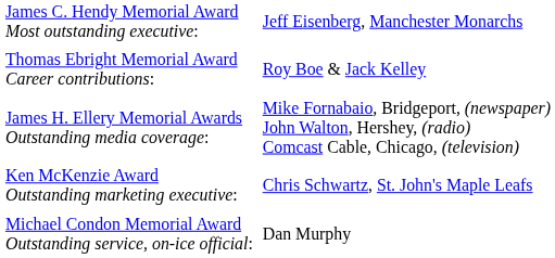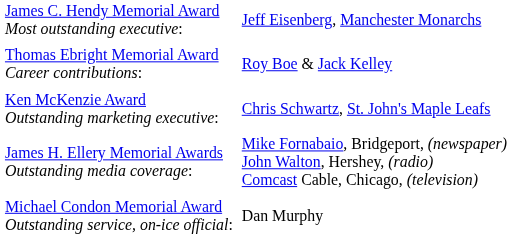rows swapped: James H. Ellery Memorial Awards Outstanding media coverage: <-> Ken McKenzie Award Outstanding marketing executive:
